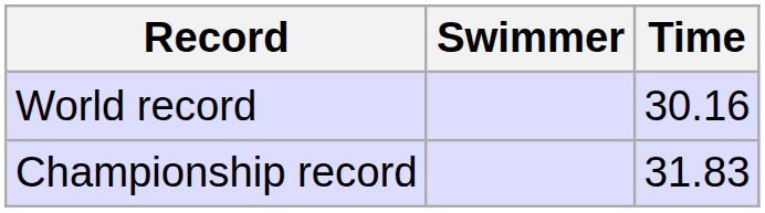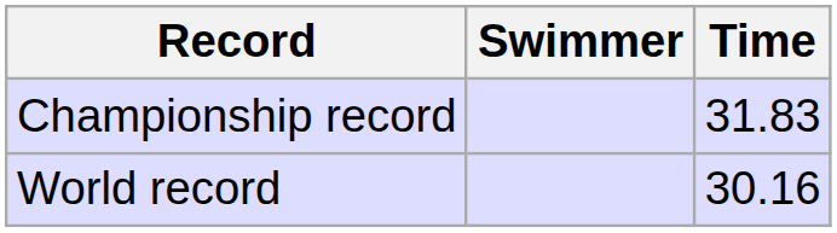rows swapped: World record <-> Championship record
